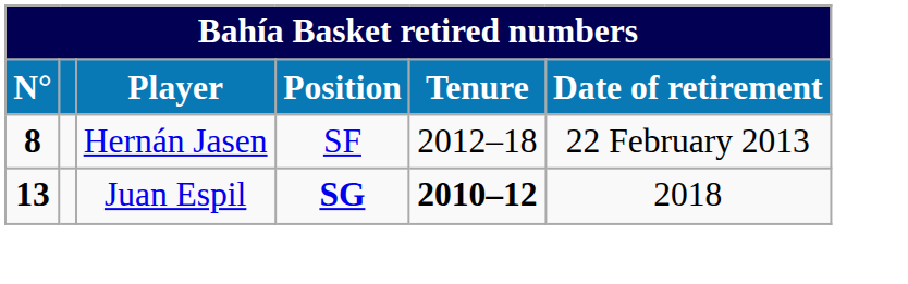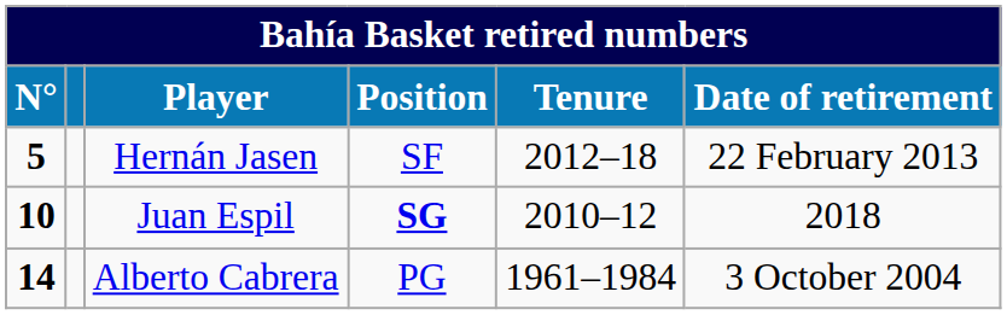Hernán Jasen | N°: 8 -> 5
Juan Espil | N°: 13 -> 10
Juan Espil | Tenure: bold -> normal
+ row: 14 | Alberto Cabrera | PG | 1961–1984 | 3 October 2004
